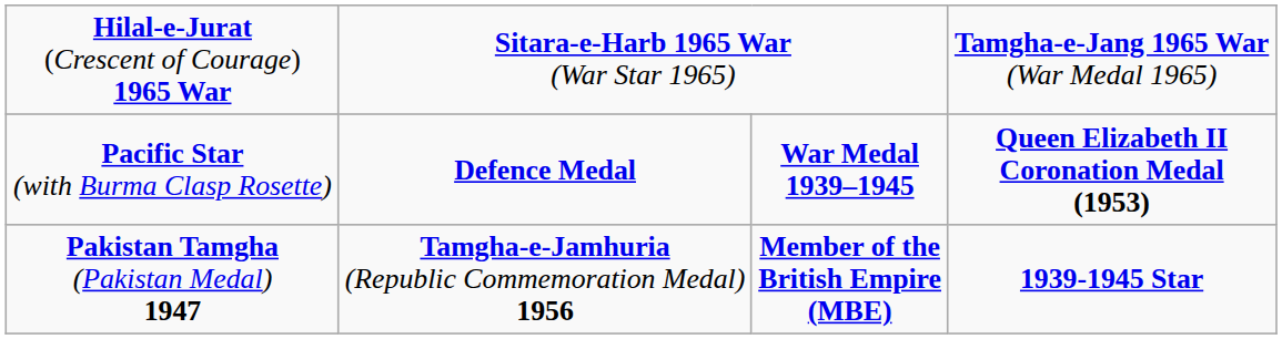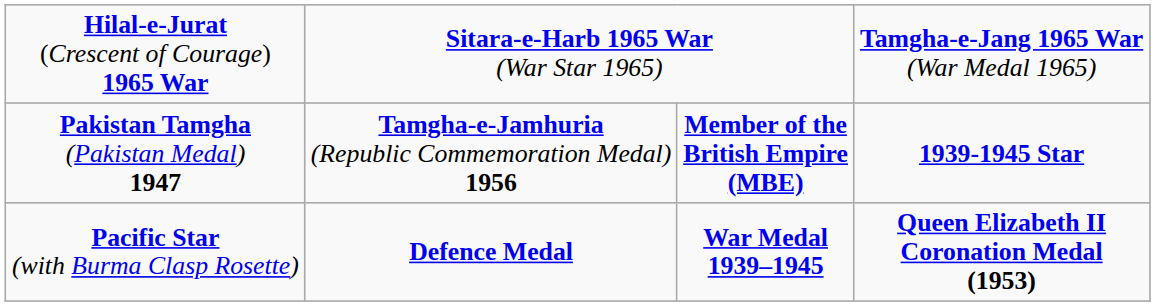rows swapped: Pakistan Tamgha (Pakistan Medal) 1947 <-> Pacific Star (with Burma Clasp Rosette)
